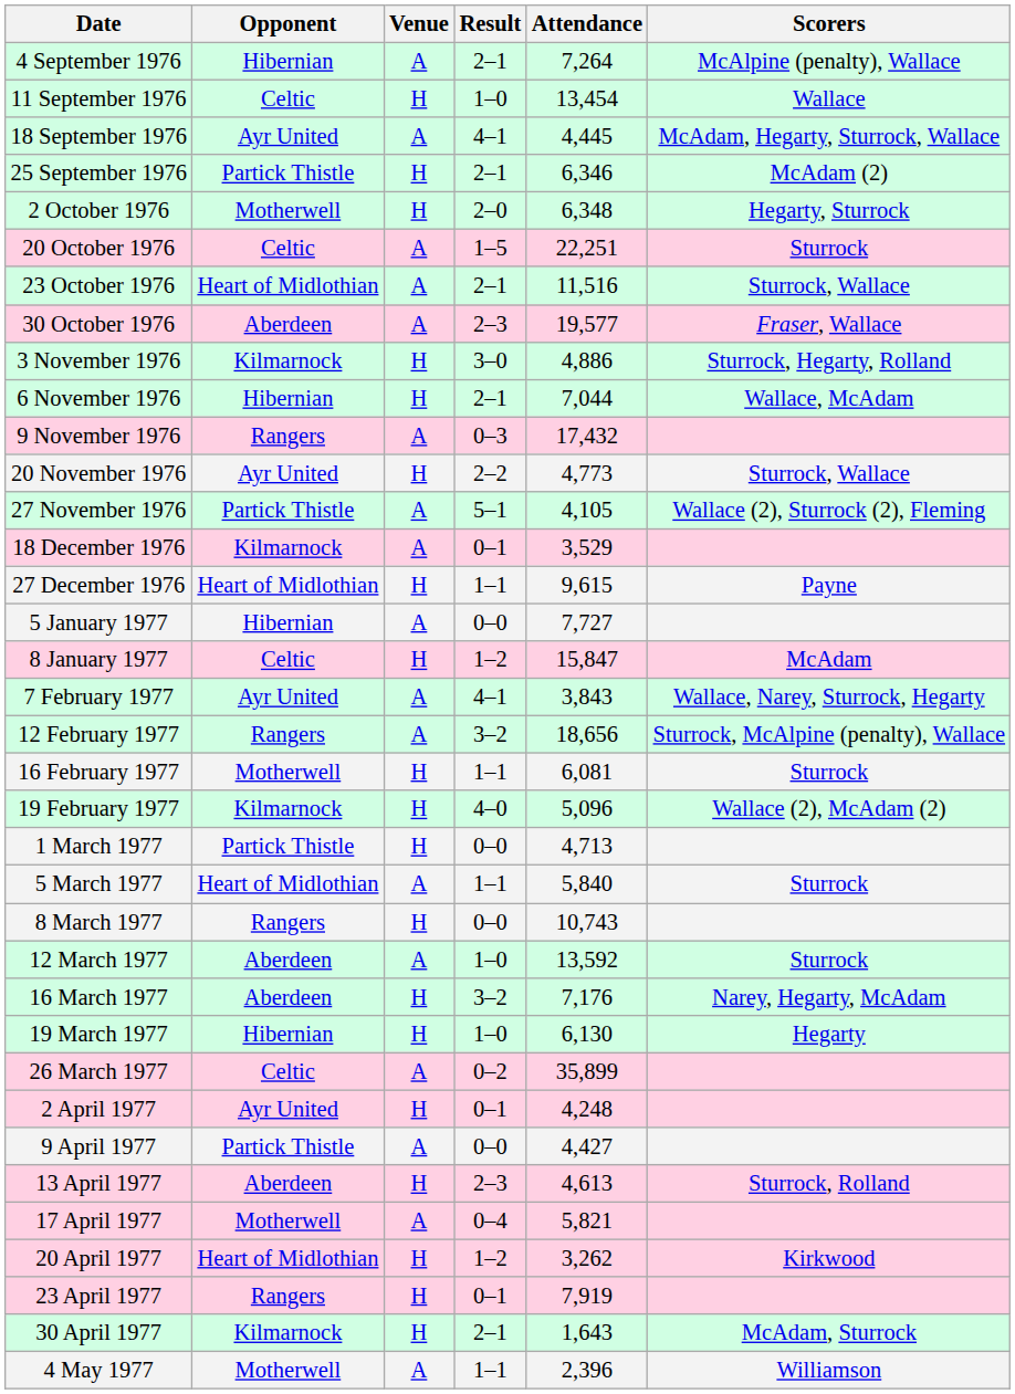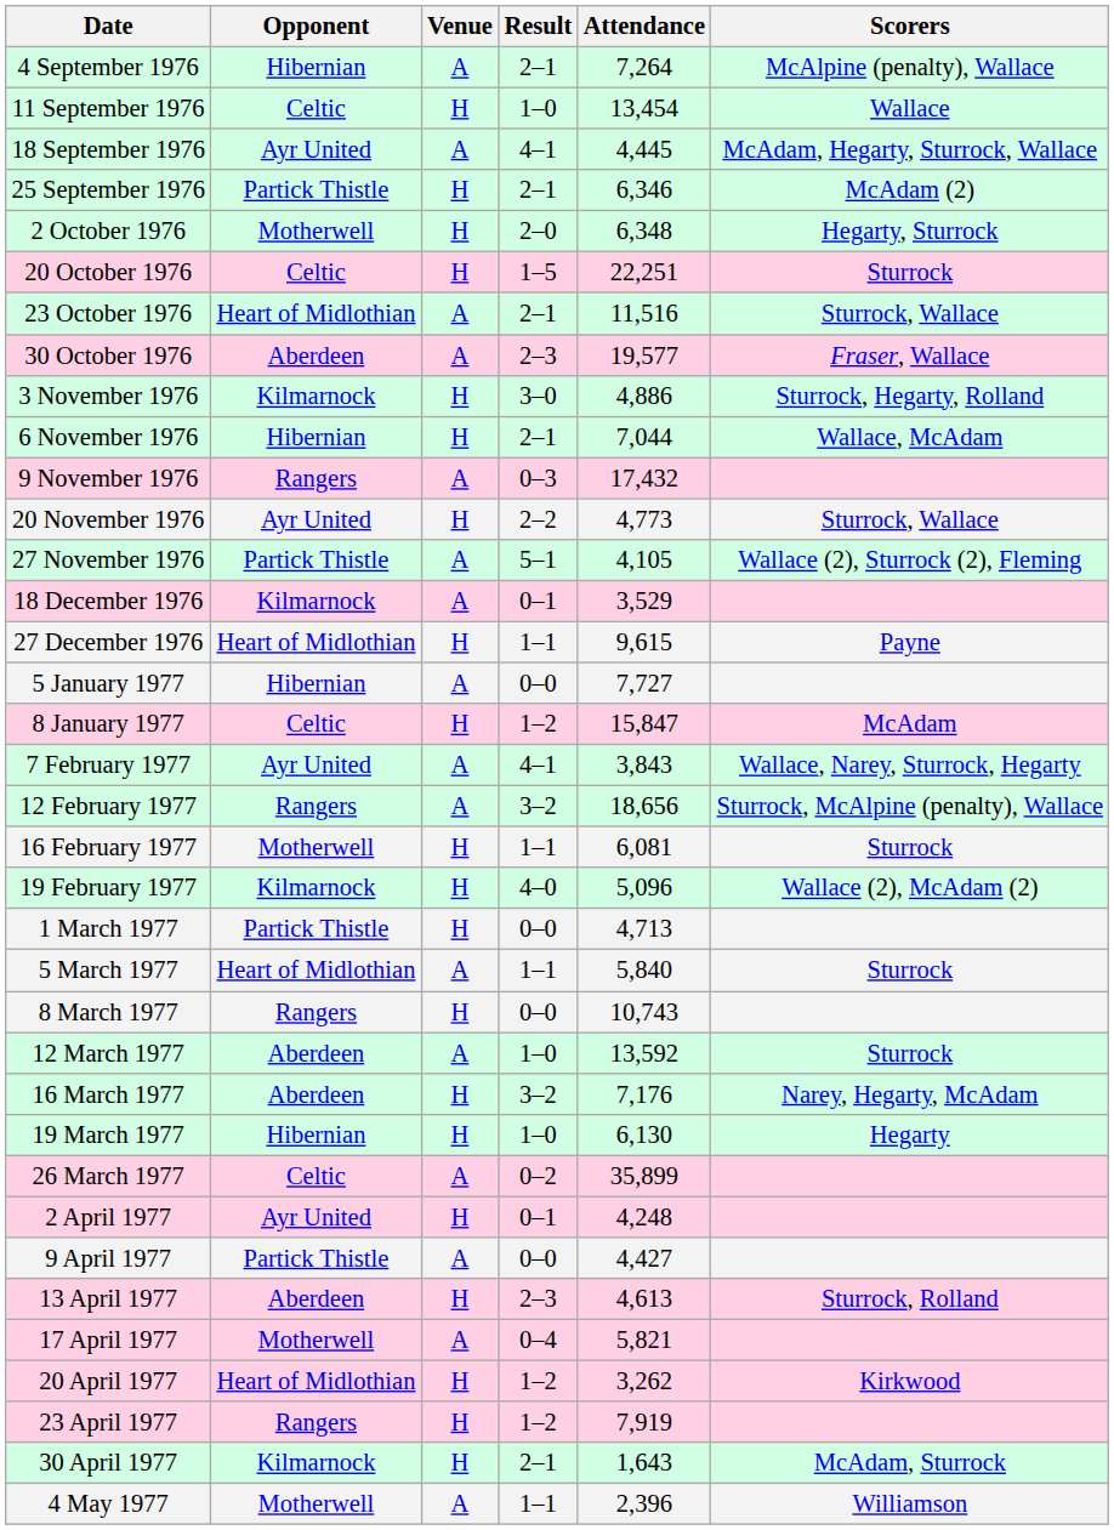20 October 1976 | Venue: A -> H
23 April 1977 | Result: 0–1 -> 1–2
